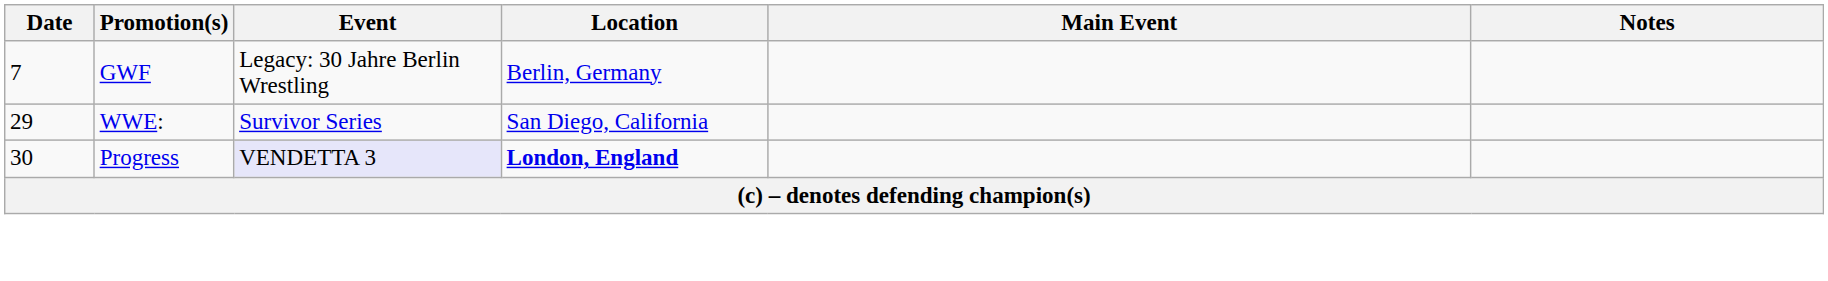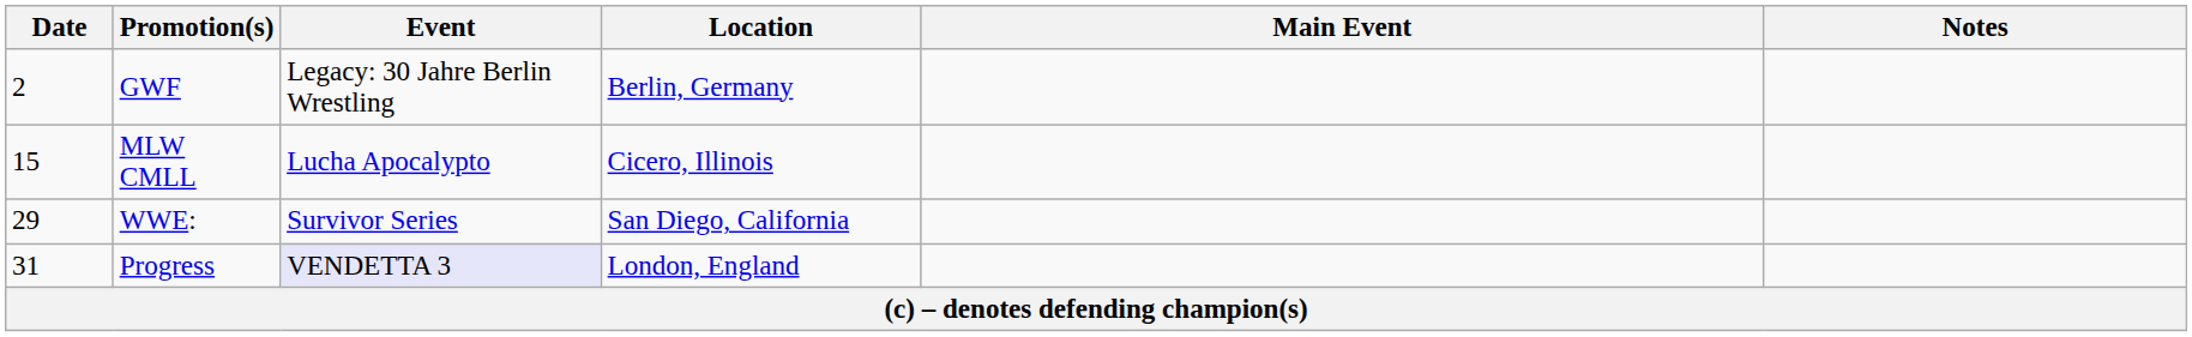GWF | Date: 7 -> 2
+ row: 15 | MLW CMLL | Lucha Apocalypto | Cicero, Illinois
Progress | Date: 30 -> 31
Progress | Location: bold -> normal
